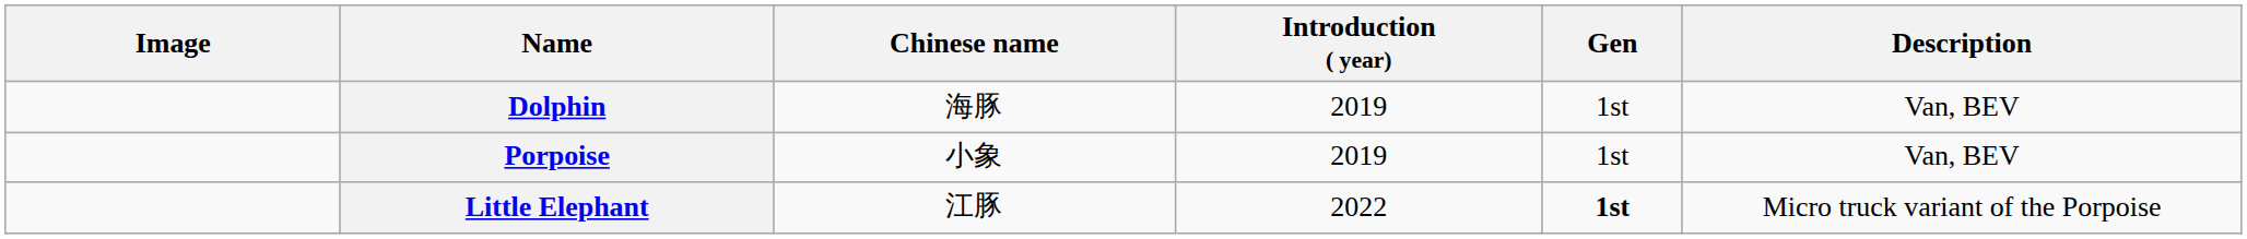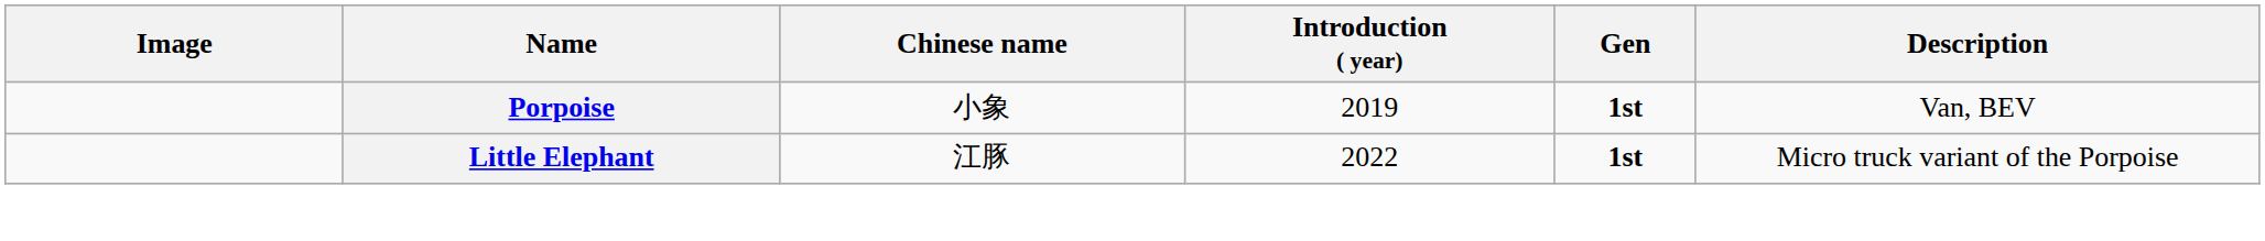- row: Dolphin | 海豚 | 2019 | 1st | Van, BEV
Porpoise | Gen: normal -> bold
